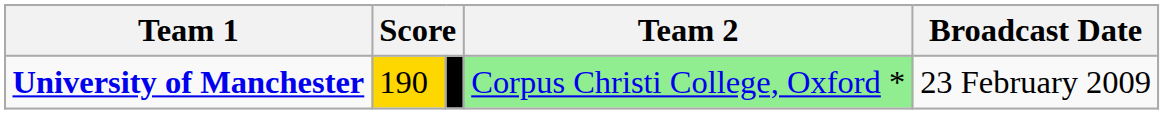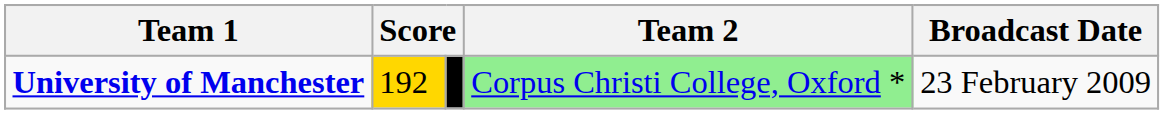University of Manchester | column 2: 190 -> 192
